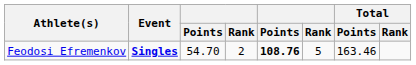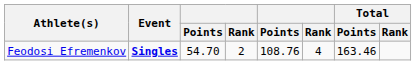Feodosi Efremenkov | column 5: bold -> normal
Feodosi Efremenkov | column 6: 5 -> 4
